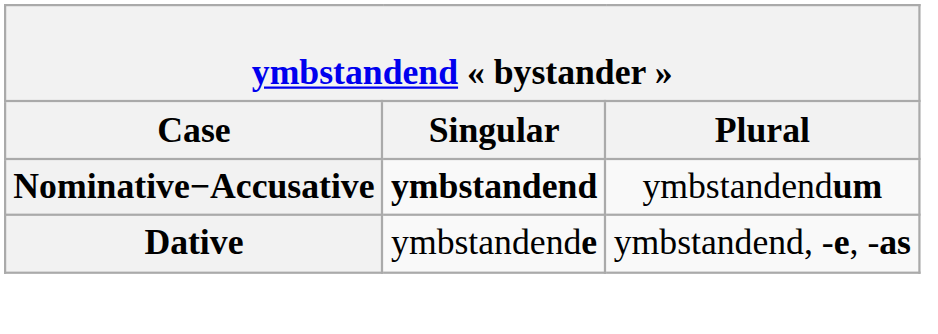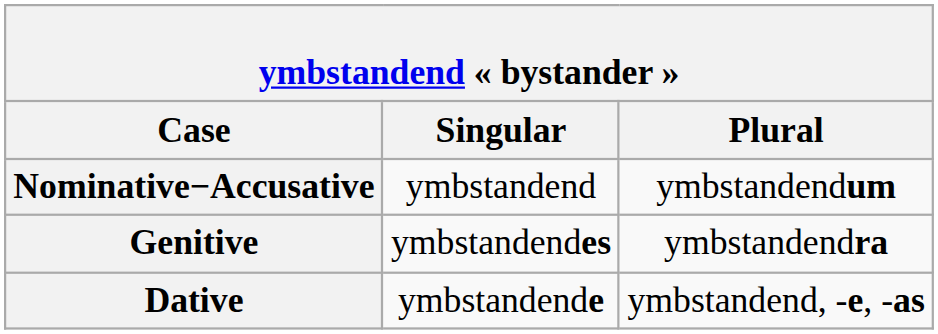Nominative−Accusative | Singular: bold -> normal
+ row: Genitive | ymbstandendes | ymbstandendra
